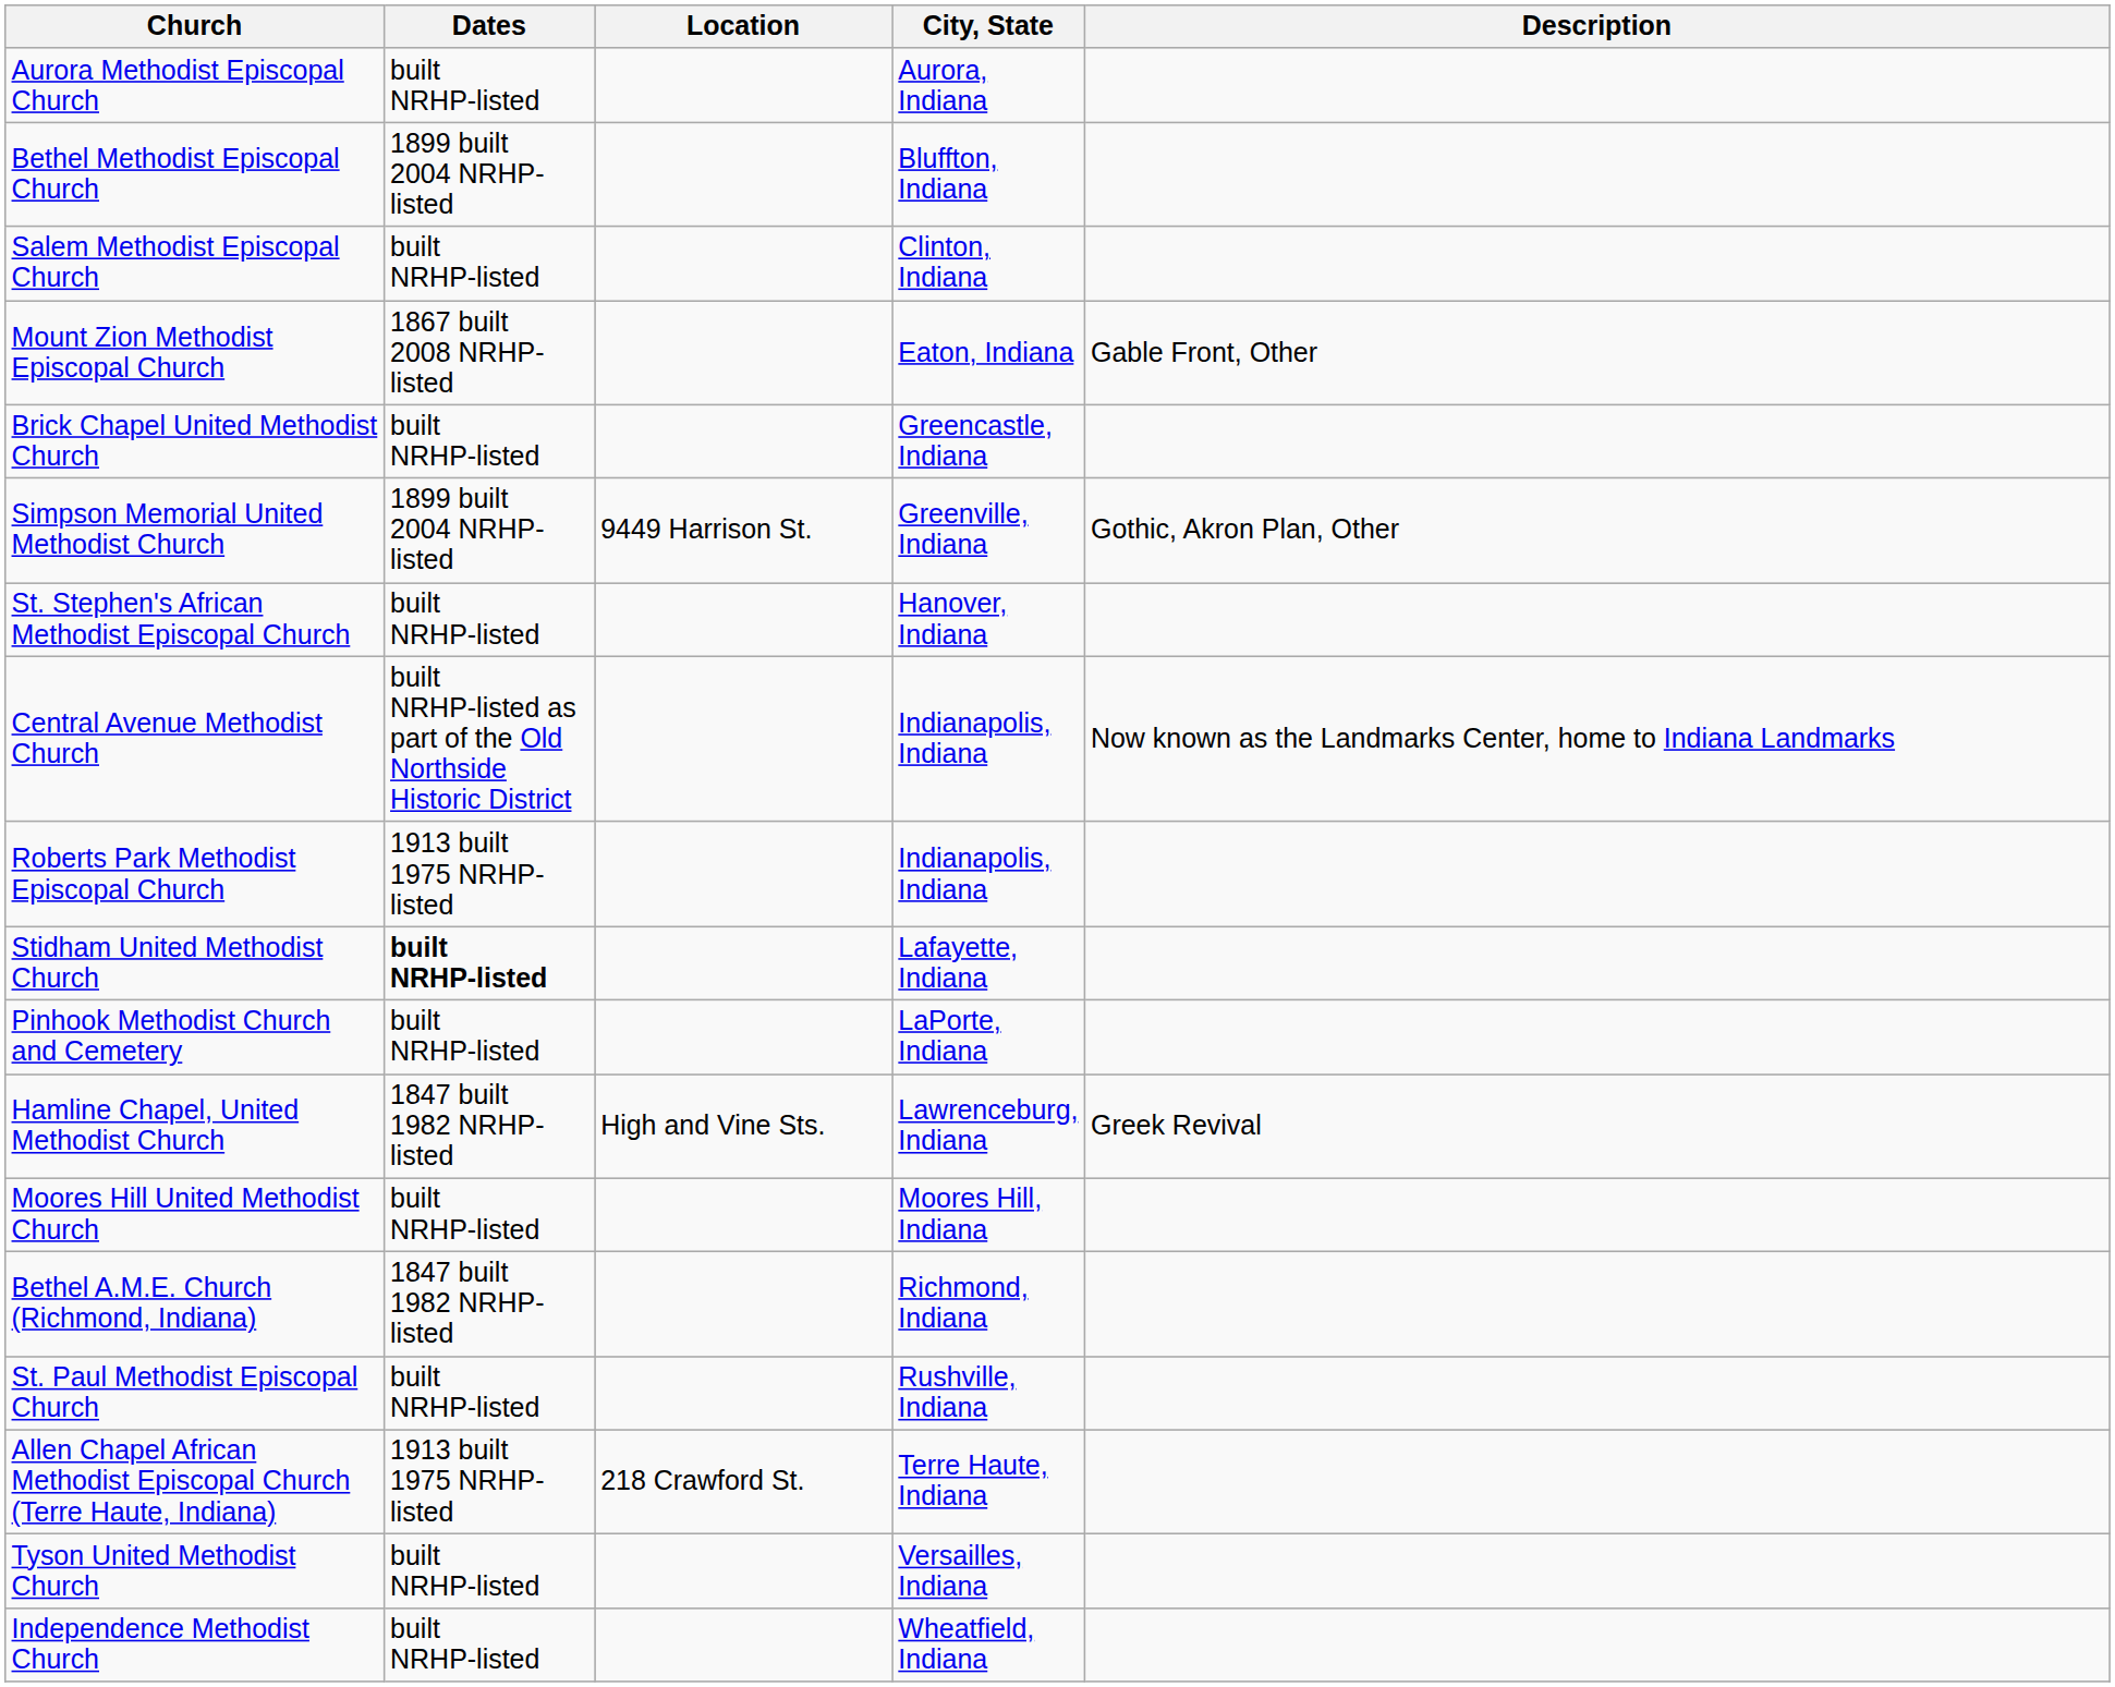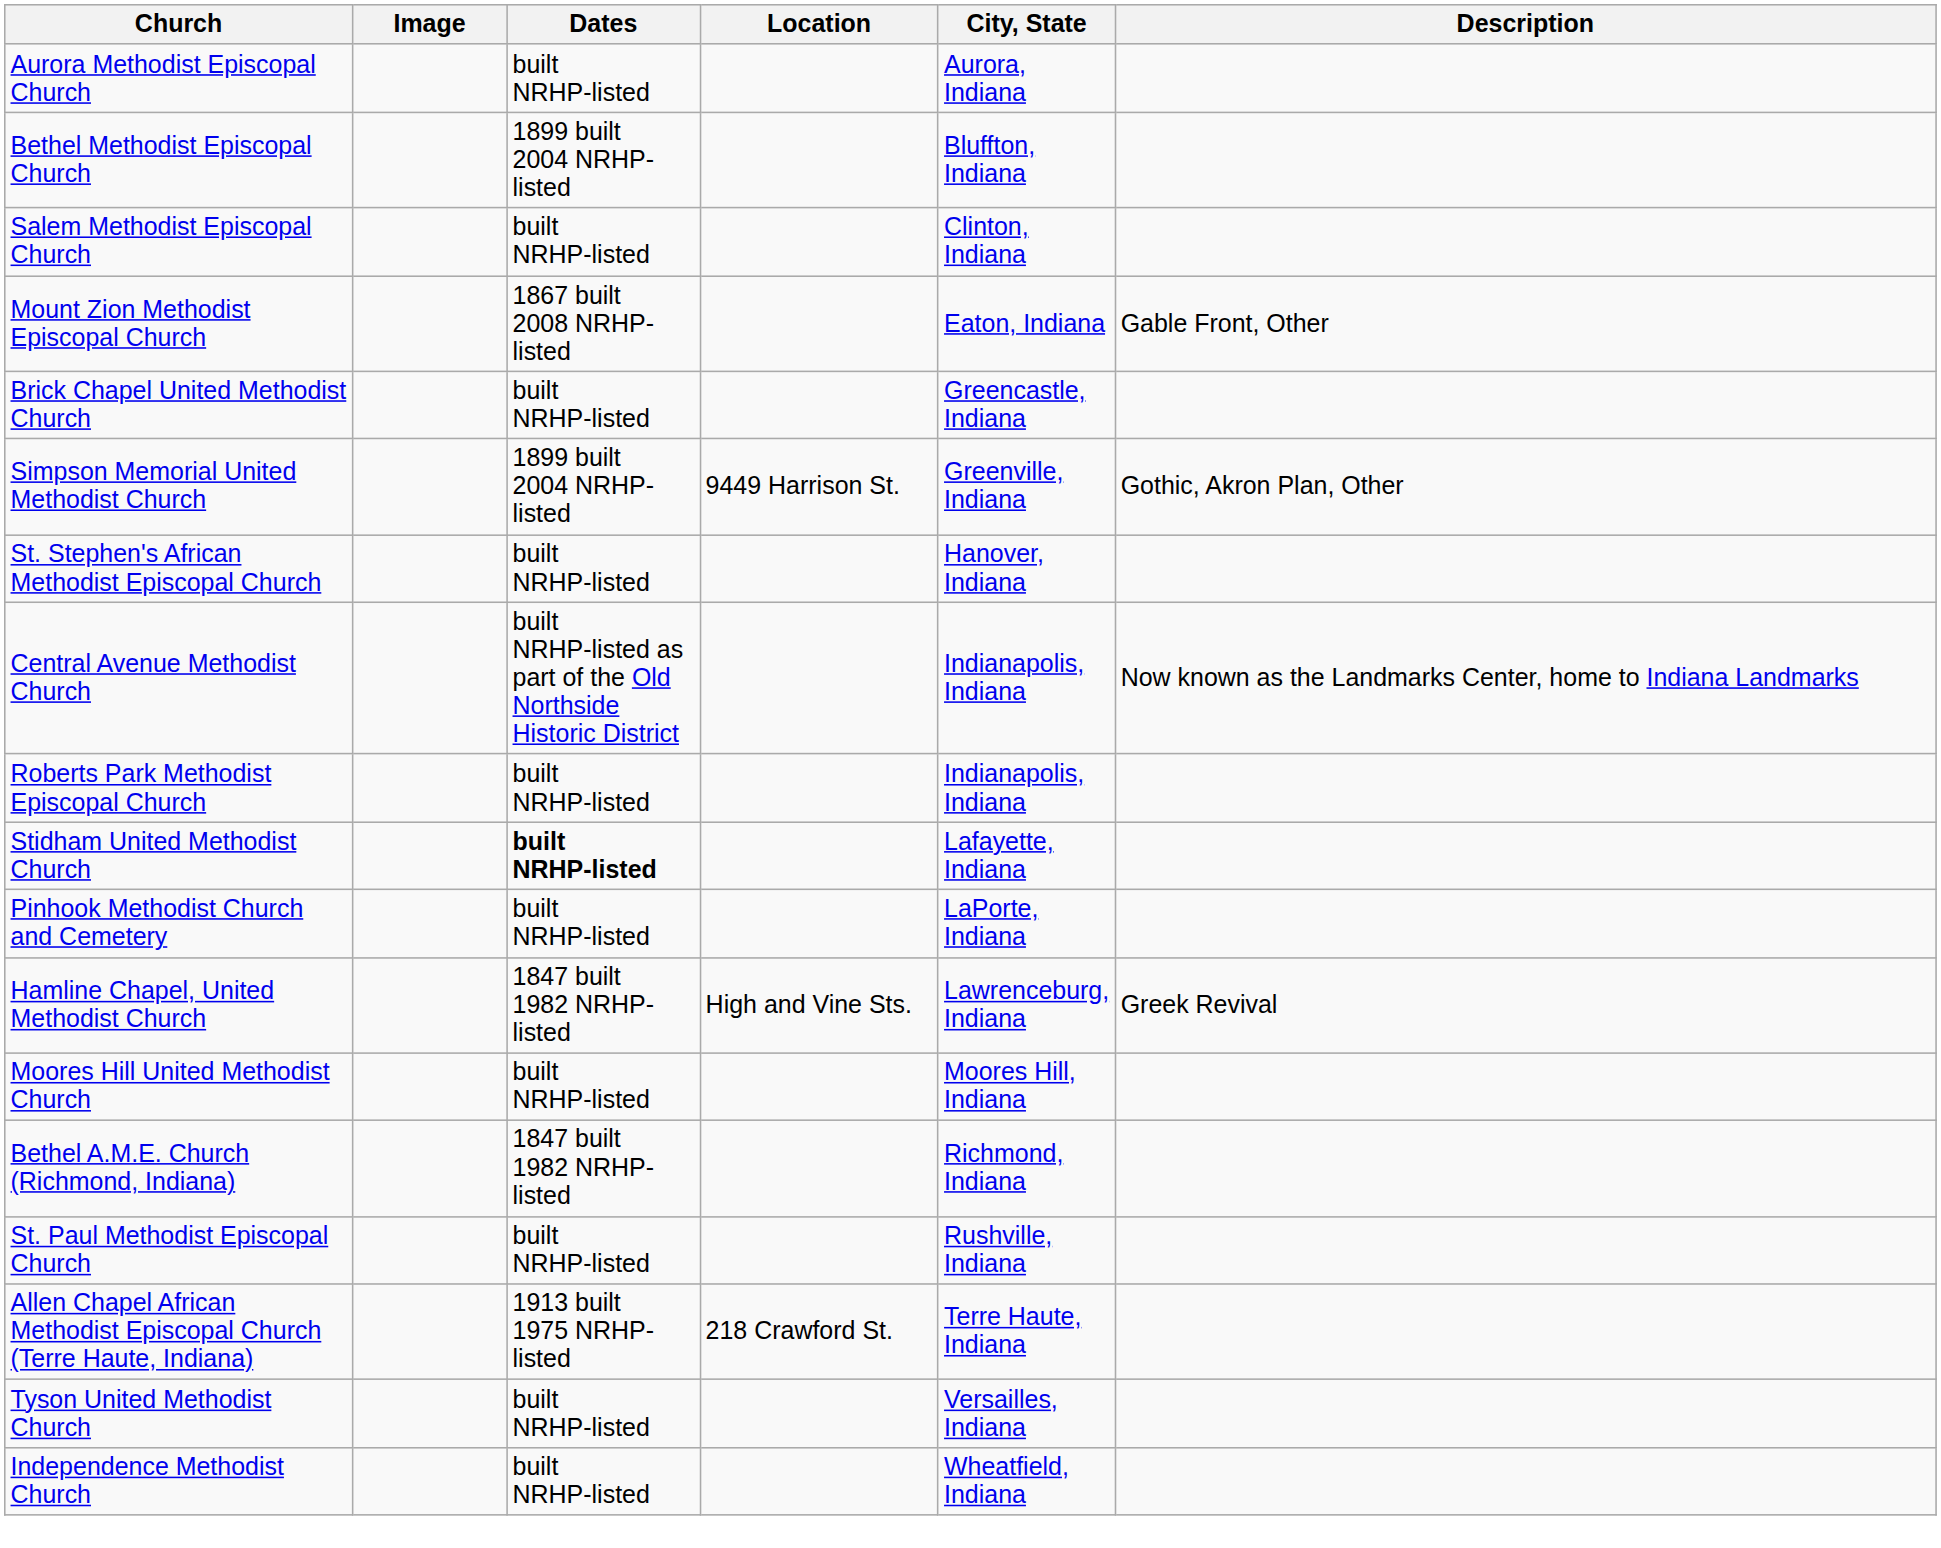+ column: Image
Roberts Park Methodist Episcopal Church | Dates: 1913 built 1975 NRHP-listed -> built NRHP-listed
